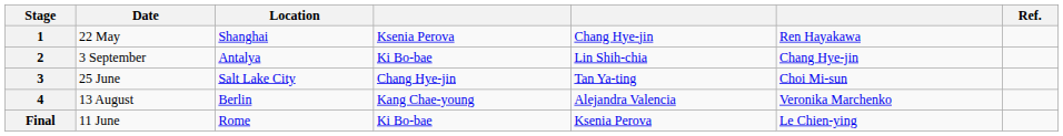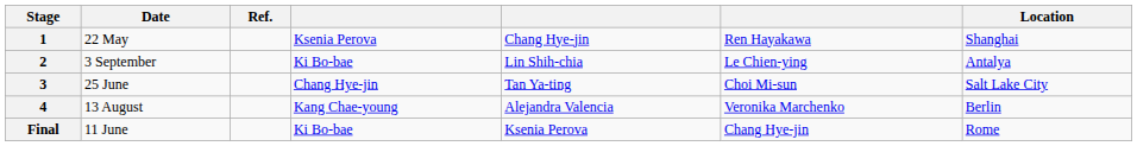columns swapped: Location <-> Ref.
2 | column 6: Chang Hye-jin -> Le Chien-ying
Final | column 6: Le Chien-ying -> Chang Hye-jin
